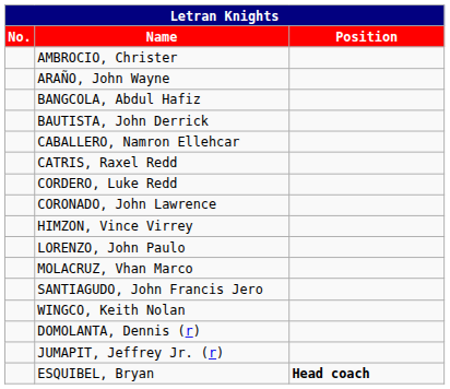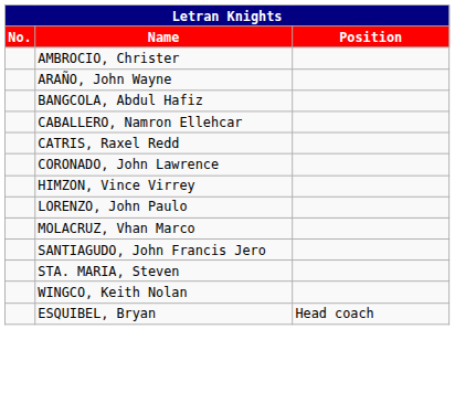- row: BAUTISTA, John Derrick
- row: CORDERO, Luke Redd
+ row: STA. MARIA, Steven
- row: DOMOLANTA, Dennis (r)
- row: JUMAPIT, Jeffrey Jr. (r)
ESQUIBEL, Bryan | Position: bold -> normal
